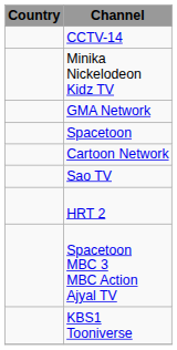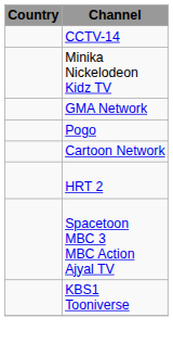- row: Spacetoon
+ row: Pogo
- row: Sao TV
